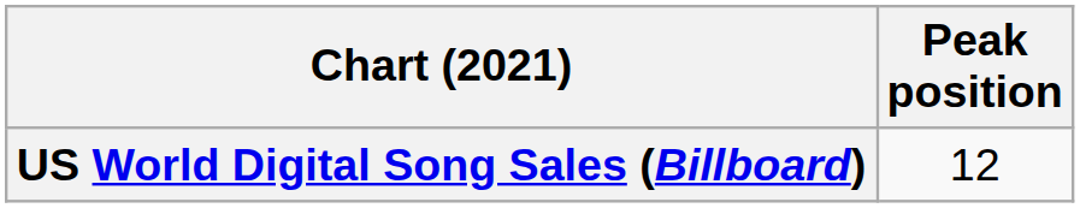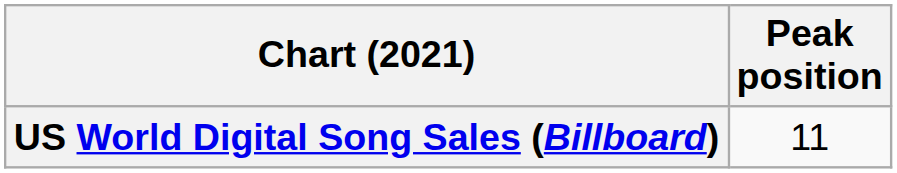US World Digital Song Sales (Billboard) | Peak position: 12 -> 11
